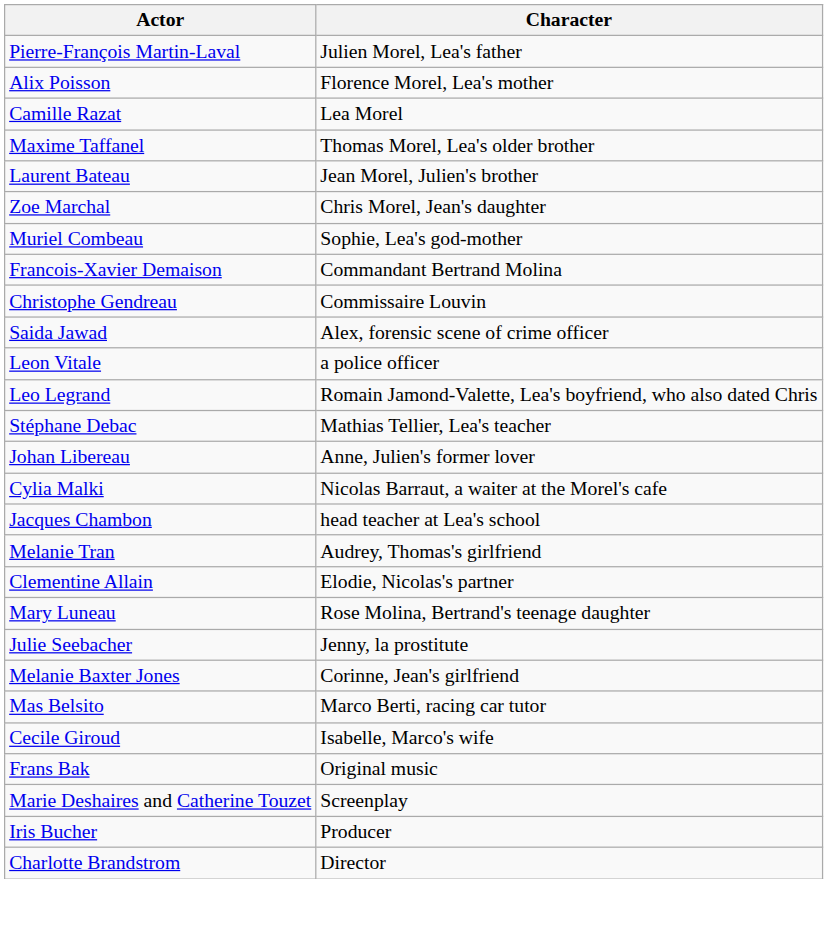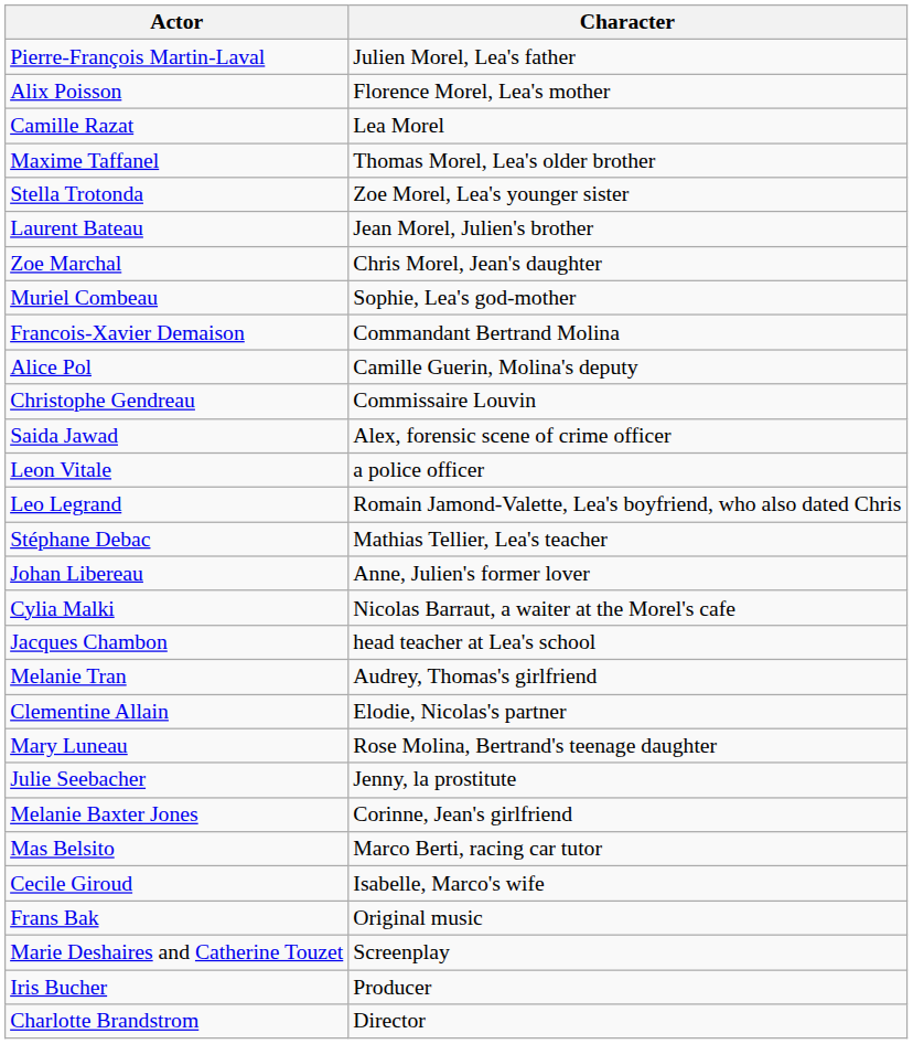+ row: Stella Trotonda | Zoe Morel, Lea's younger sister
+ row: Alice Pol | Camille Guerin, Molina's deputy
